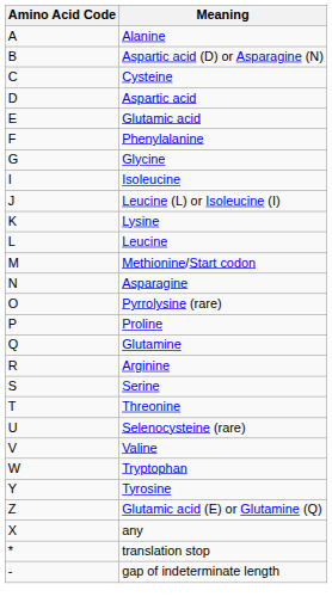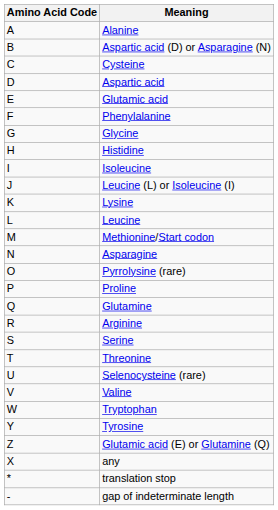+ row: H | Histidine
